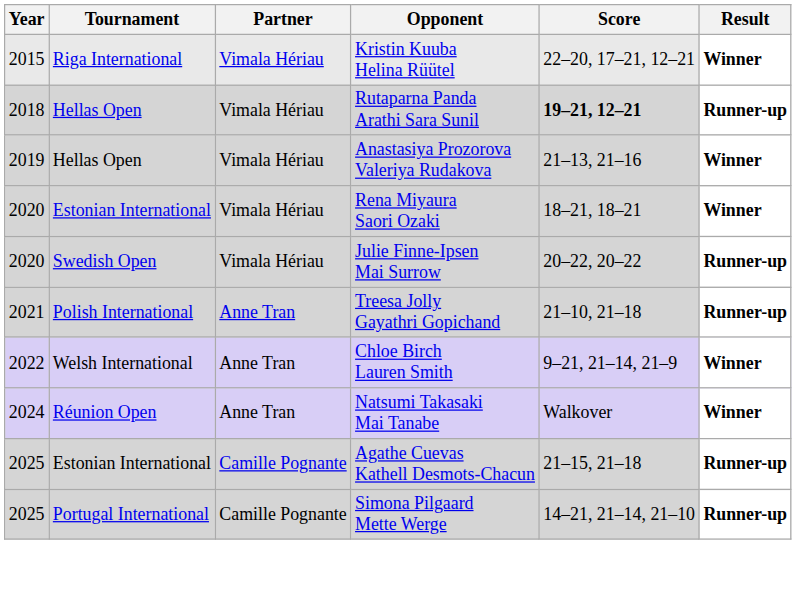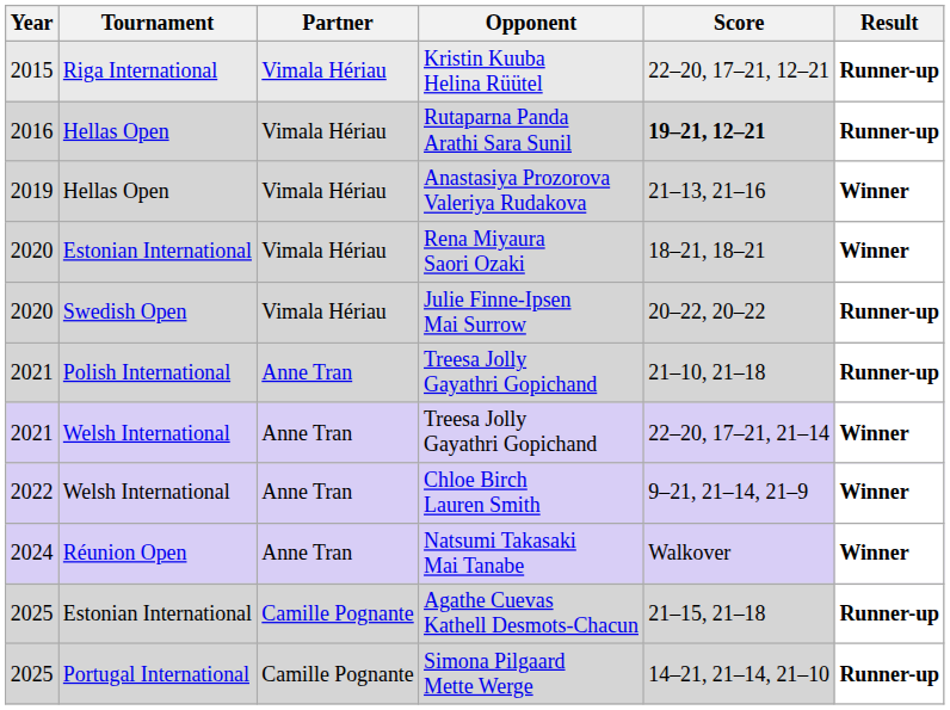Kristin Kuuba Helina Rüütel | Result: Winner -> Runner-up
Rutaparna Panda Arathi Sara Sunil | Year: 2018 -> 2016
+ row: 2021 | Welsh International | Anne Tran | Treesa Jolly Gayathri Gopichand | 22–20, 17–21, 21–14 | Winner
